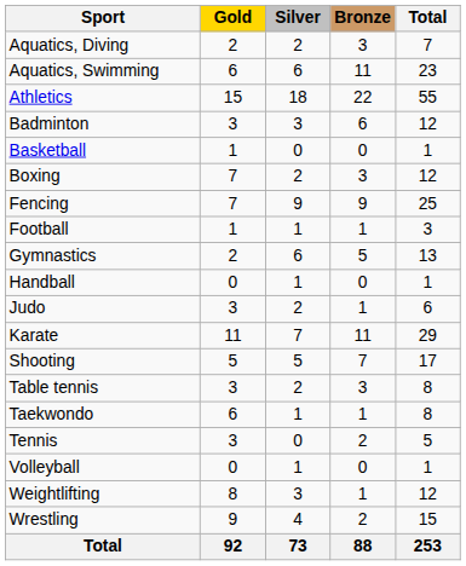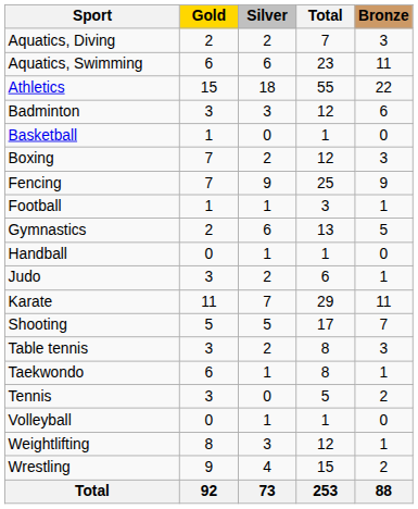columns swapped: Bronze <-> Total
